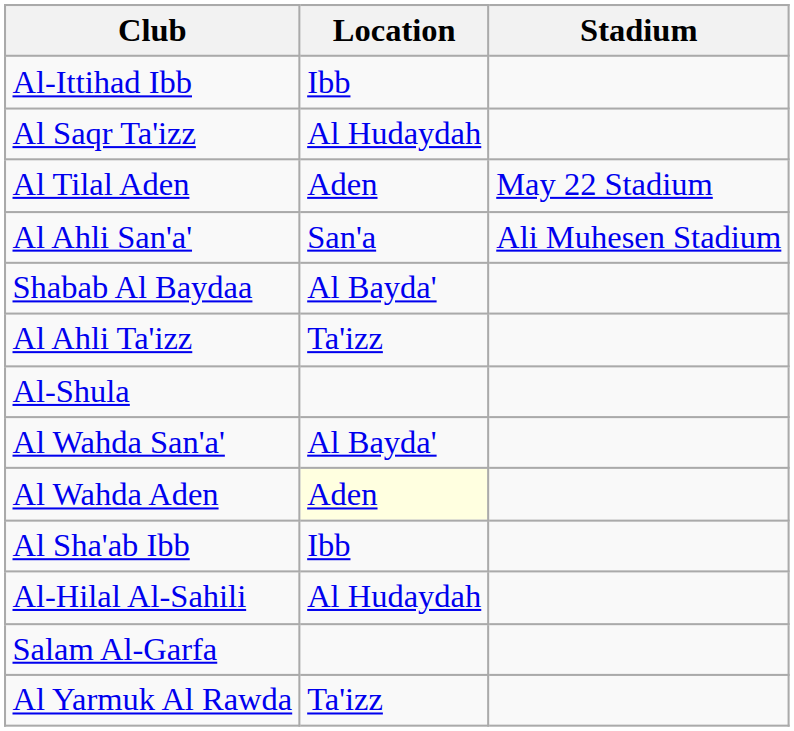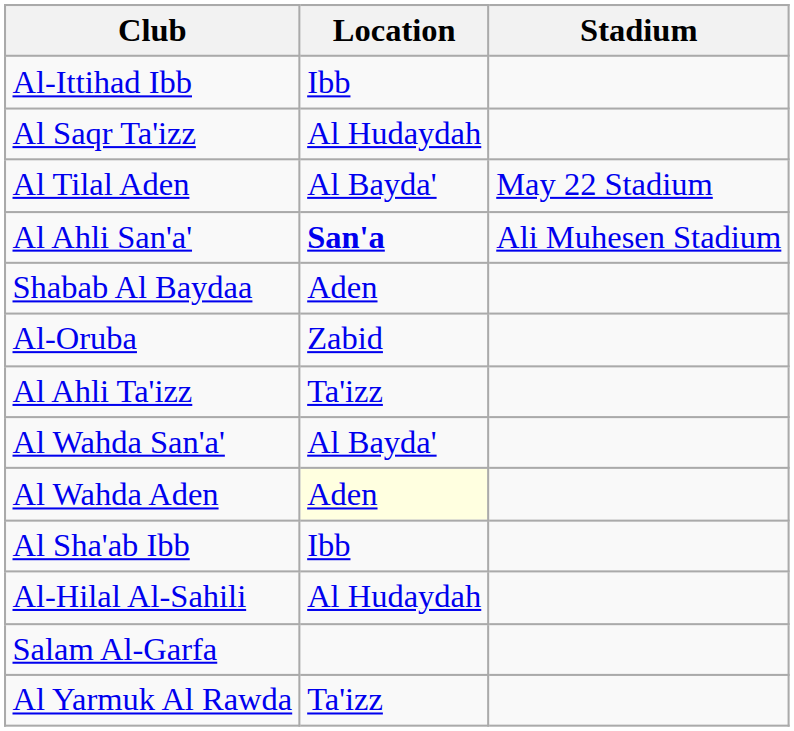Al Tilal Aden | Location: Aden -> Al Bayda'
Al Ahli San'a' | Location: normal -> bold
Shabab Al Baydaa | Location: Al Bayda' -> Aden
+ row: Al-Oruba | Zabid
- row: Al-Shula
